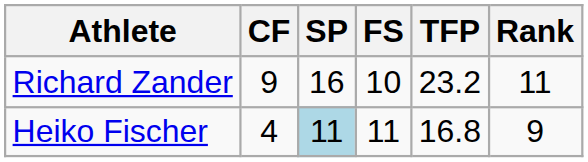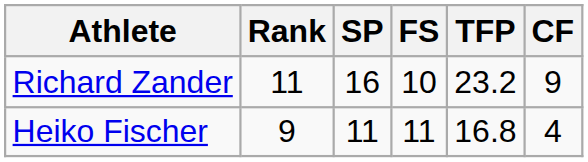columns swapped: CF <-> Rank
Heiko Fischer | SP: lightblue background -> no background
